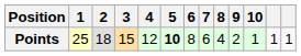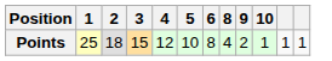- column: 7 | 6
Points | 5: bold -> normal
